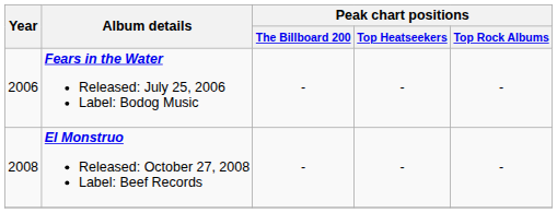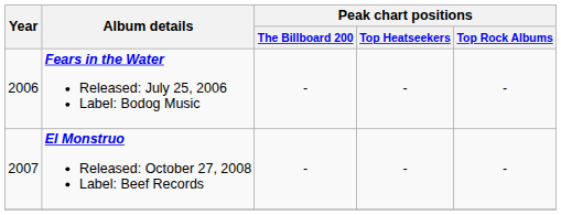El Monstruo Released: October 27, 2008 Label: Beef Records | Year: 2008 -> 2007
